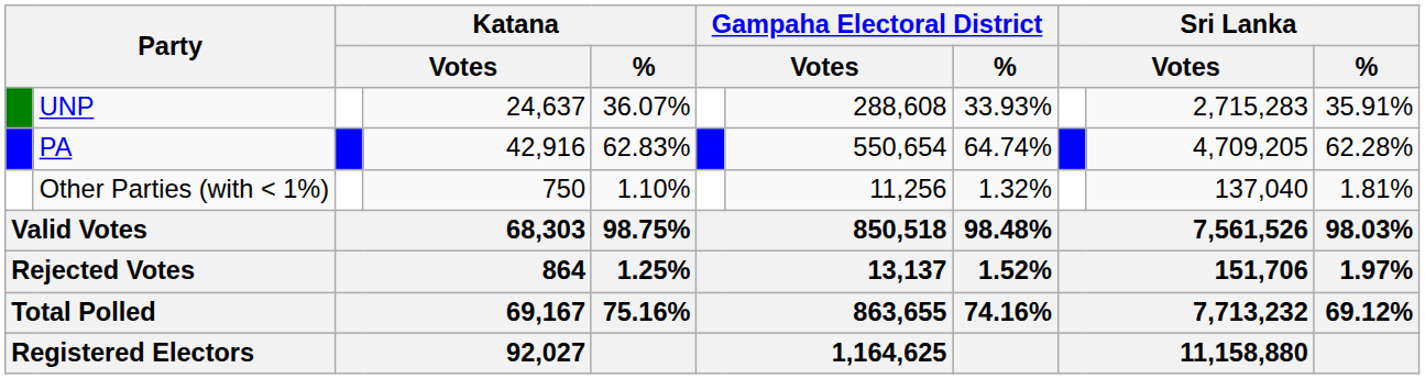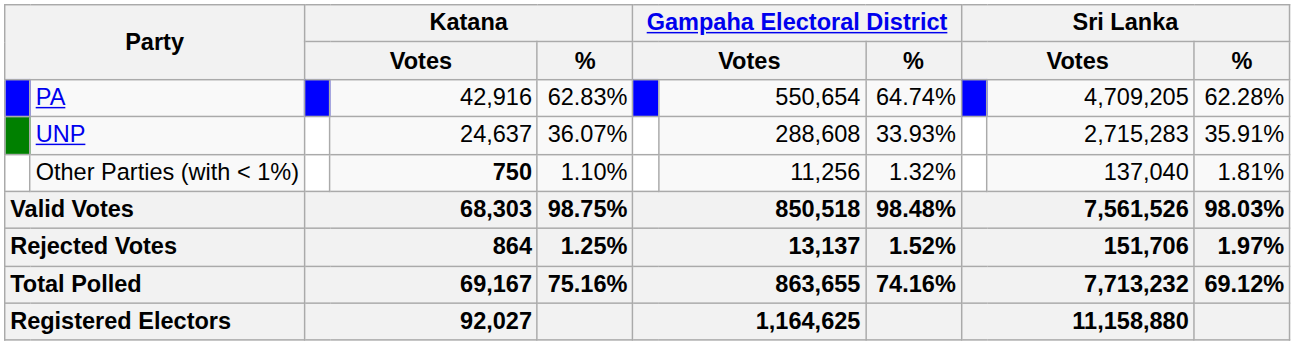rows swapped: PA <-> UNP
Other Parties (with < 1%) | column 4: normal -> bold
